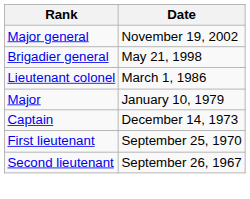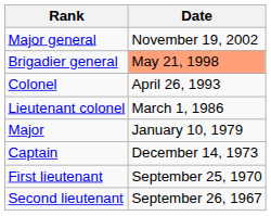Brigadier general | Date: no background -> lightsalmon background
+ row: Colonel | April 26, 1993
